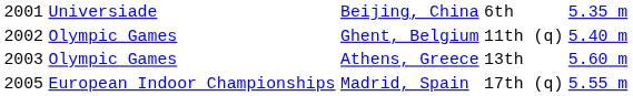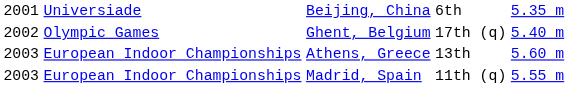Ghent, Belgium | column 4: 11th (q) -> 17th (q)
Athens, Greece | column 2: Olympic Games -> European Indoor Championships
Madrid, Spain | column 1: 2005 -> 2003
Madrid, Spain | column 4: 17th (q) -> 11th (q)
